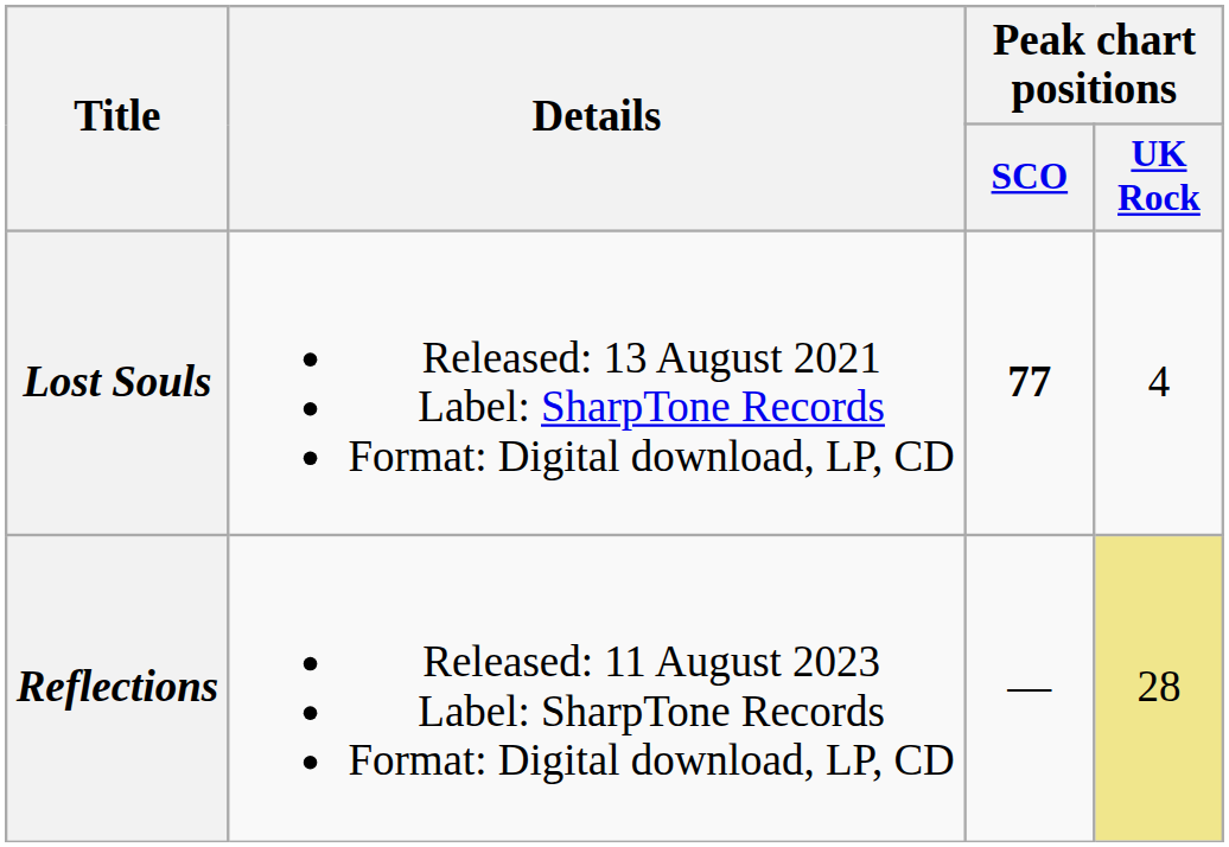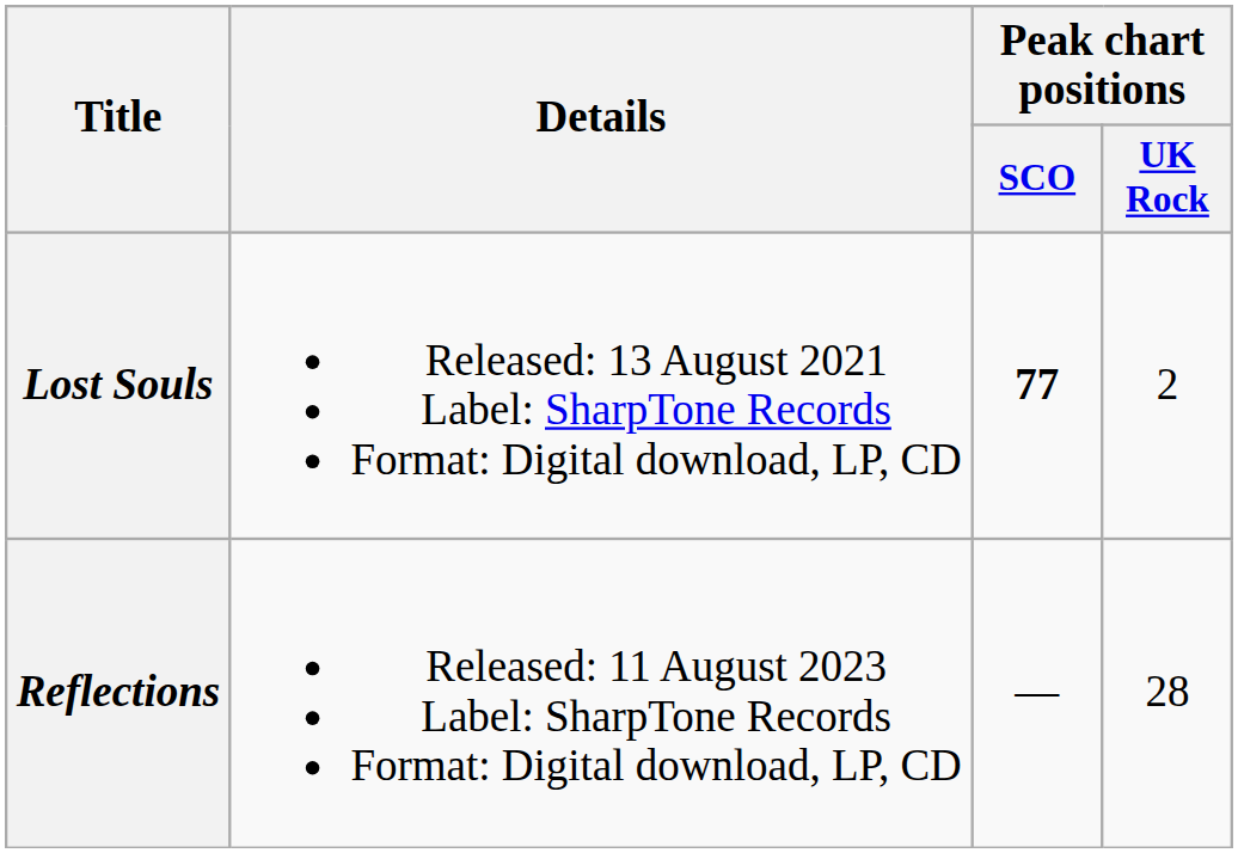Lost Souls | Peak chart positions / UK Rock: 4 -> 2
Reflections | Peak chart positions / UK Rock: khaki background -> no background
